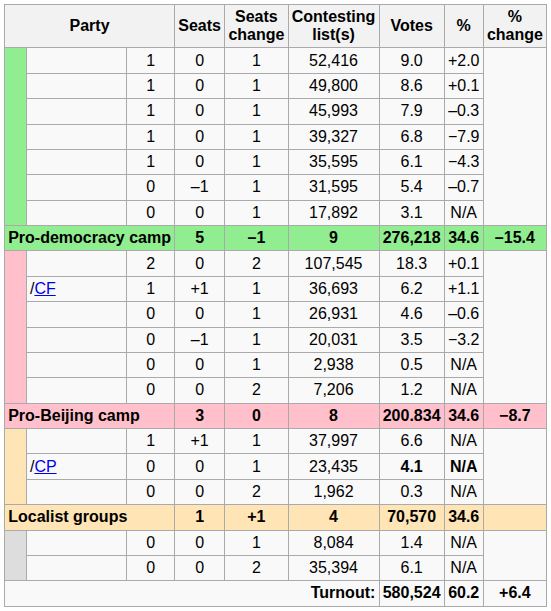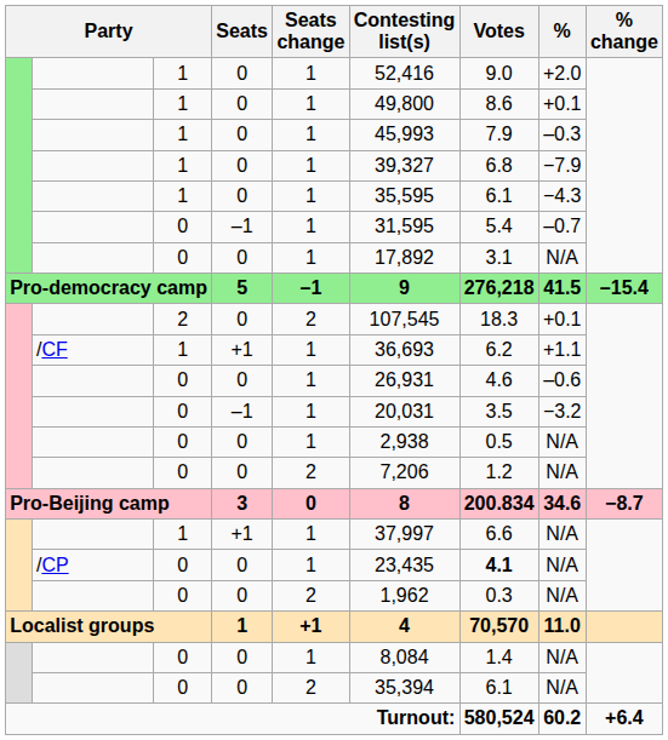Pro-democracy camp | %: 34.6 -> 41.5
/CP | %: bold -> normal
Localist groups | %: 34.6 -> 11.0
